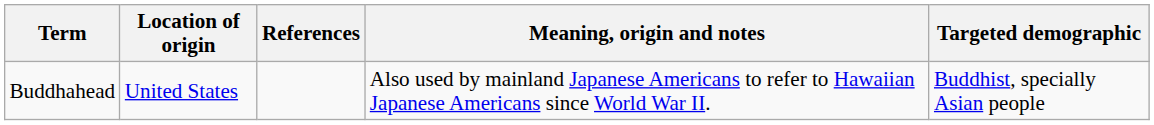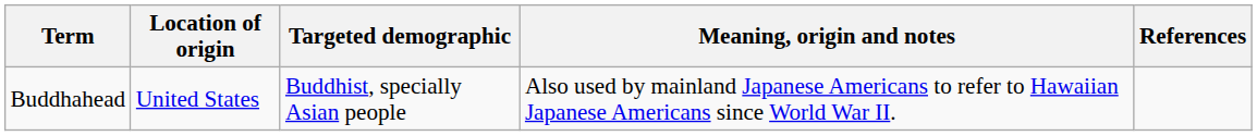columns swapped: Targeted demographic <-> References
